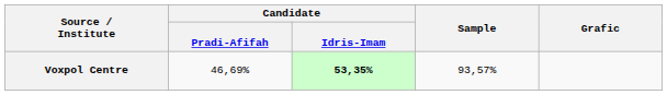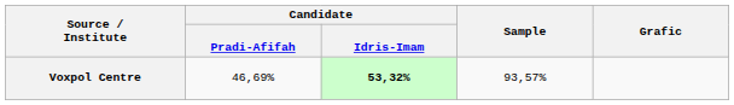Voxpol Centre | Candidate / Idris-Imam: 53,35% -> 53,32%
